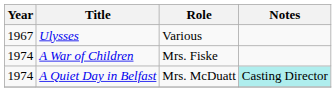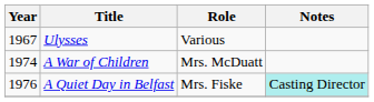A War of Children | Role: Mrs. Fiske -> Mrs. McDuatt
A Quiet Day in Belfast | Year: 1974 -> 1976
A Quiet Day in Belfast | Role: Mrs. McDuatt -> Mrs. Fiske
